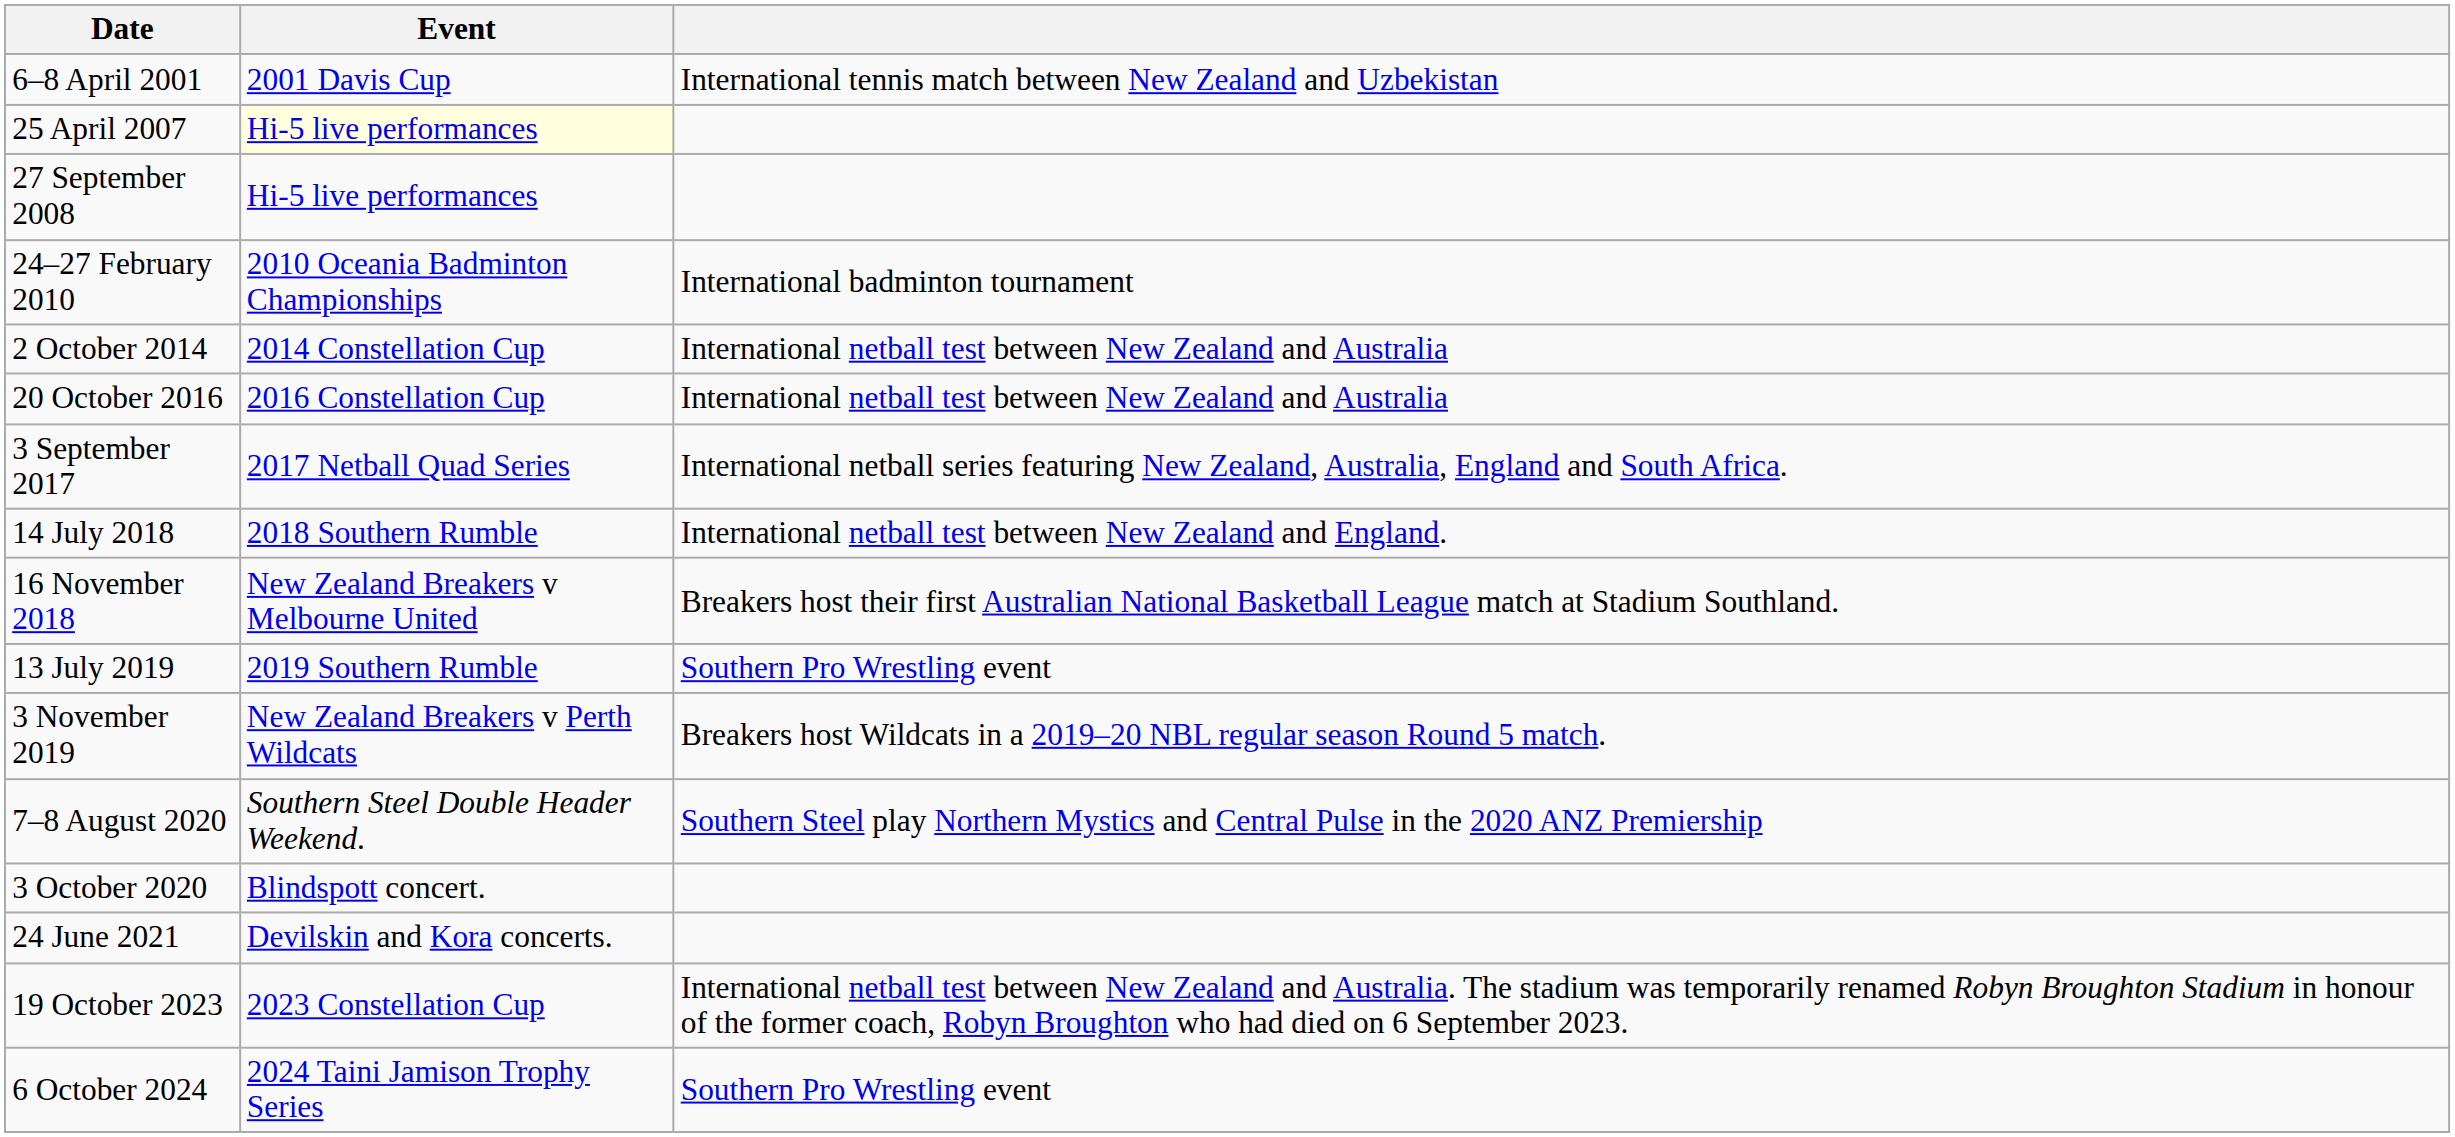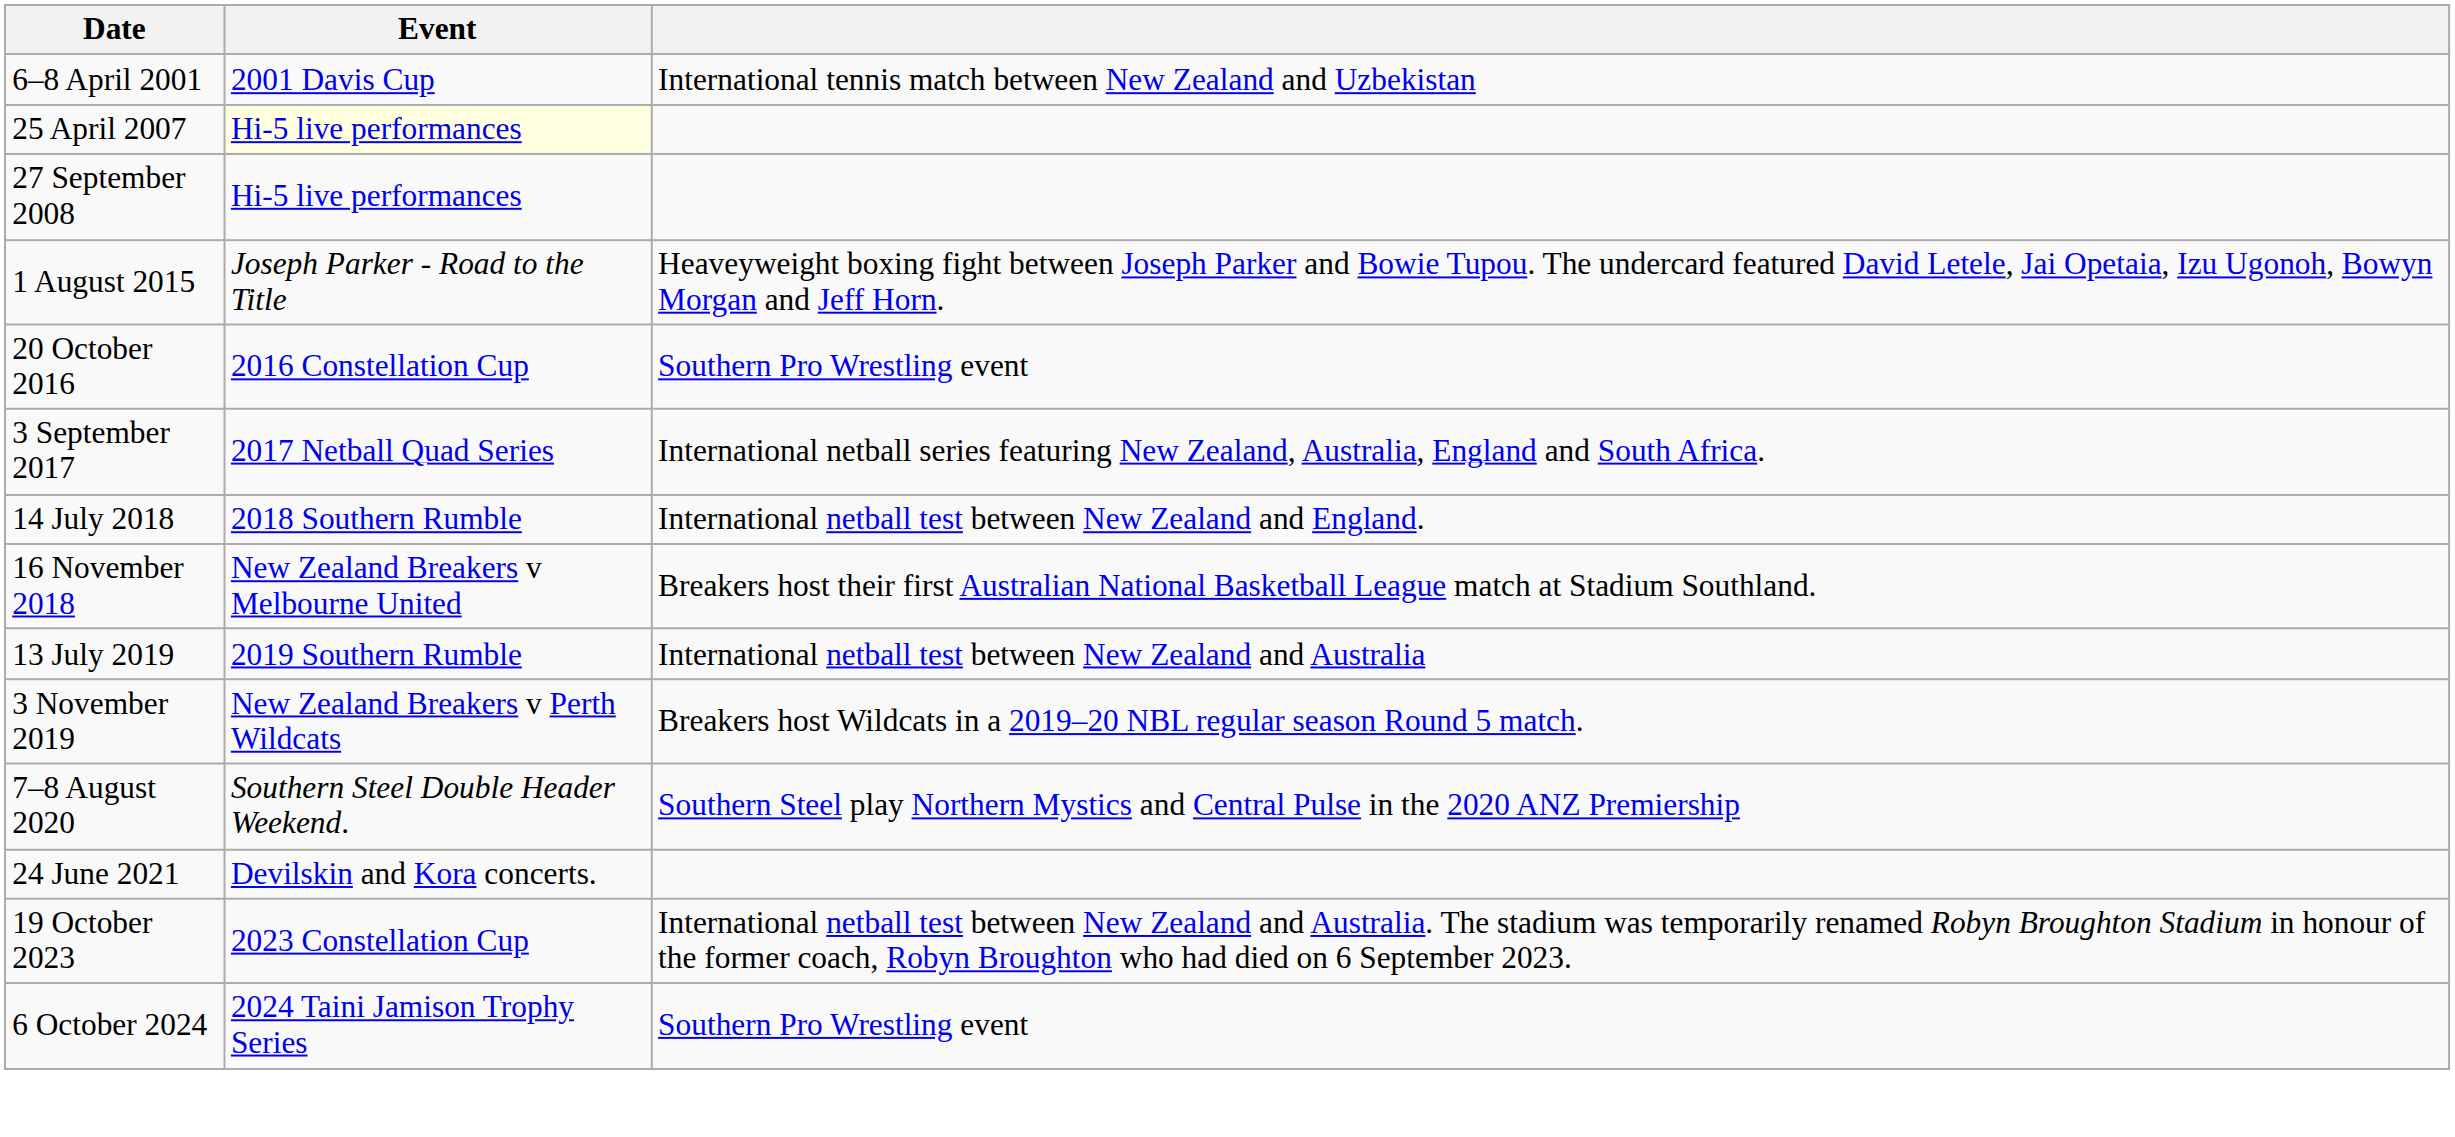- row: 24–27 February 2010 | 2010 Oceania Badminton Championships | International badminton tournament
- row: 2 October 2014 | 2014 Constellation Cup | International netball test between New Zealand and Australia
+ row: 1 August 2015 | Joseph Parker - Road to the Title | Heaveyweight boxing fight between Joseph Parker and Bowie Tupou. The undercard featured David Letele, Jai Opetaia, Izu Ugonoh, Bowyn Morgan and Jeff Horn.
20 October 2016 | column 3: International netball test between New Zealand and Australia -> Southern Pro Wrestling event
13 July 2019 | column 3: Southern Pro Wrestling event -> International netball test between New Zealand and Australia
- row: 3 October 2020 | Blindspott concert.
